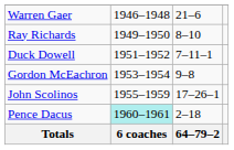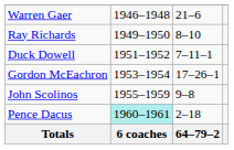Gordon McEachron | column 3: 9–8 -> 17–26–1
John Scolinos | column 3: 17–26–1 -> 9–8
